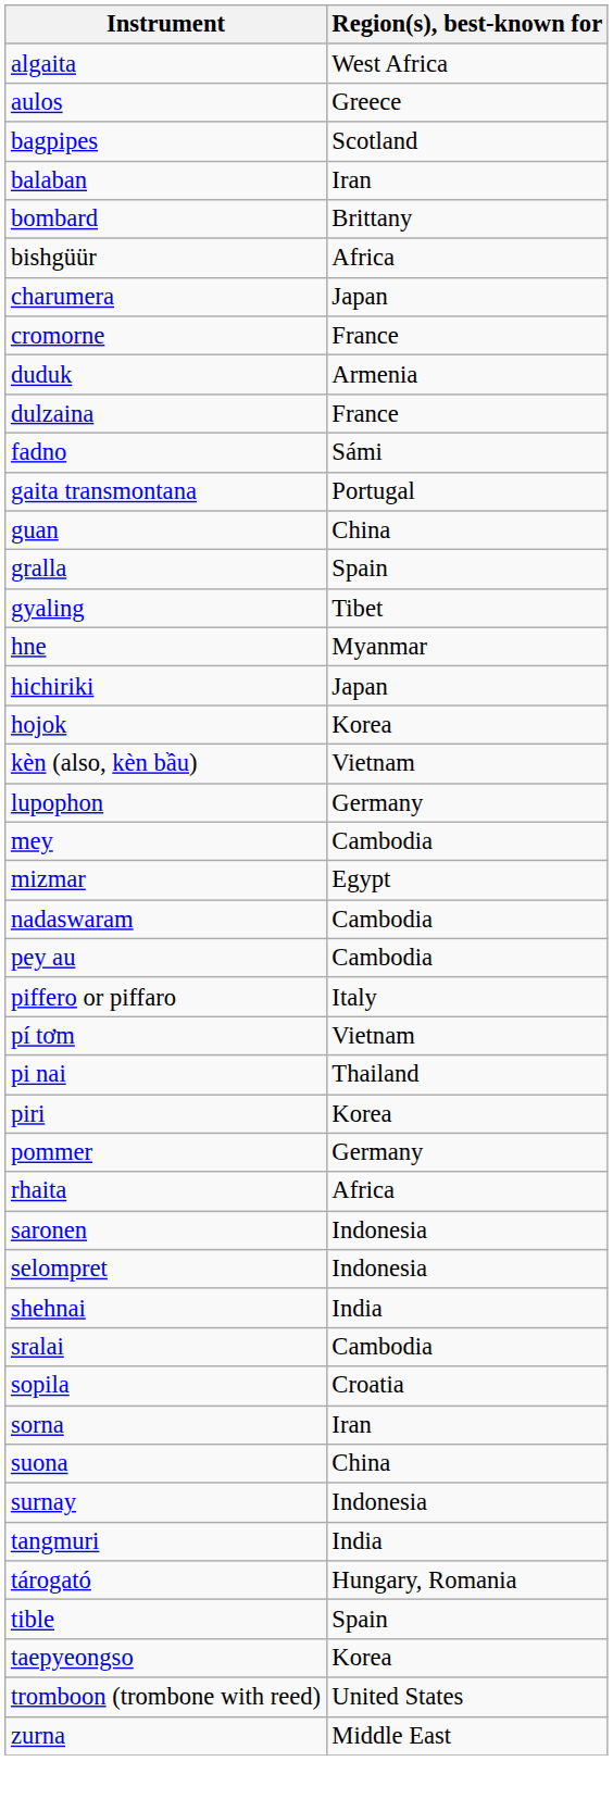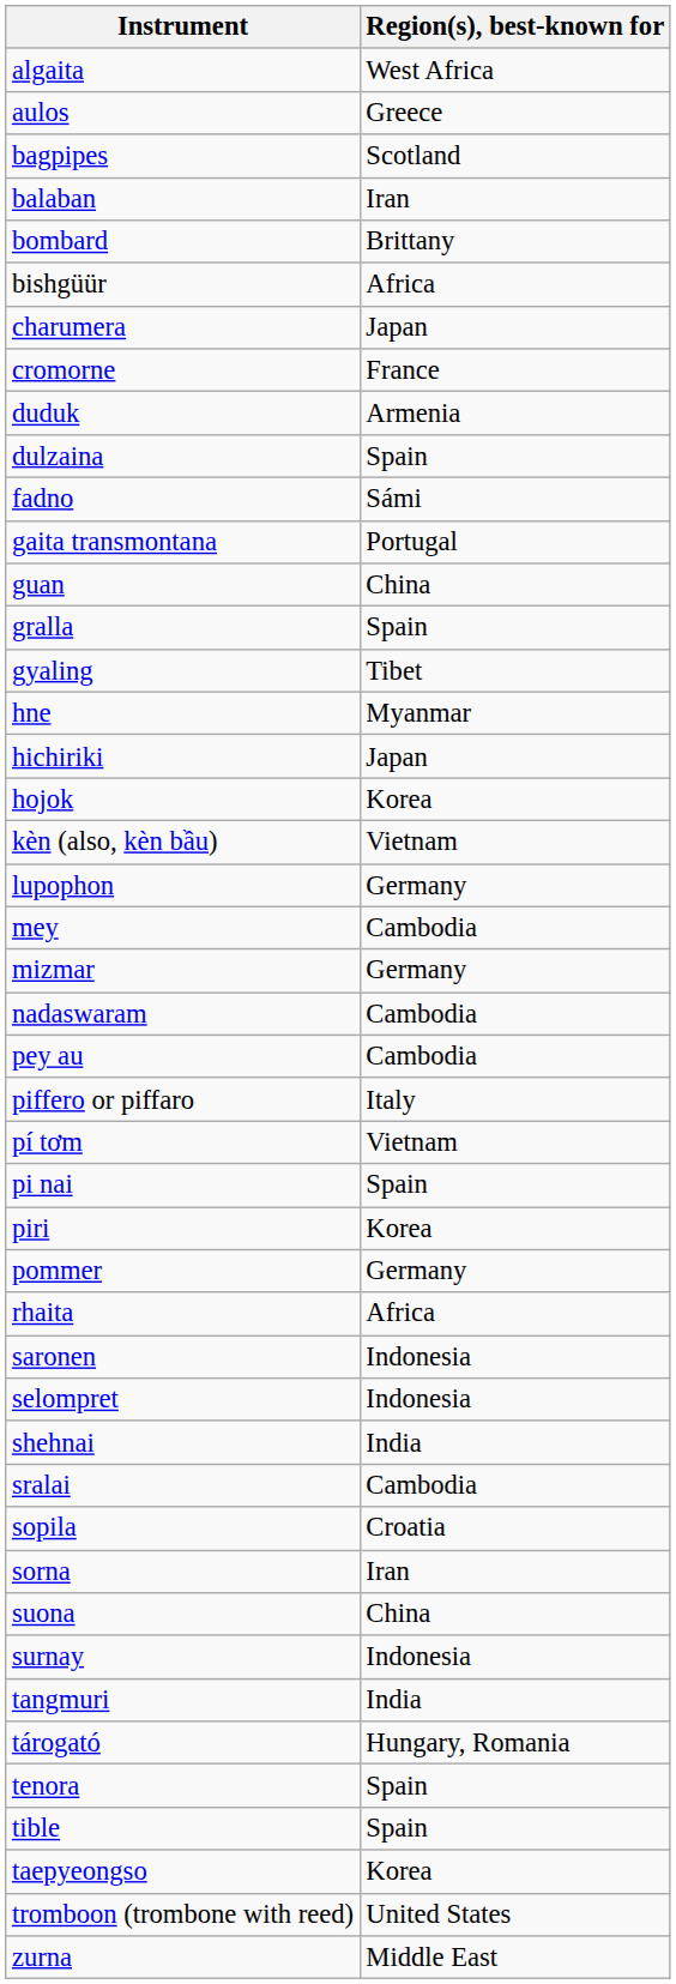dulzaina | Region(s), best-known for: France -> Spain
mizmar | Region(s), best-known for: Egypt -> Germany
pi nai | Region(s), best-known for: Thailand -> Spain
+ row: tenora | Spain
